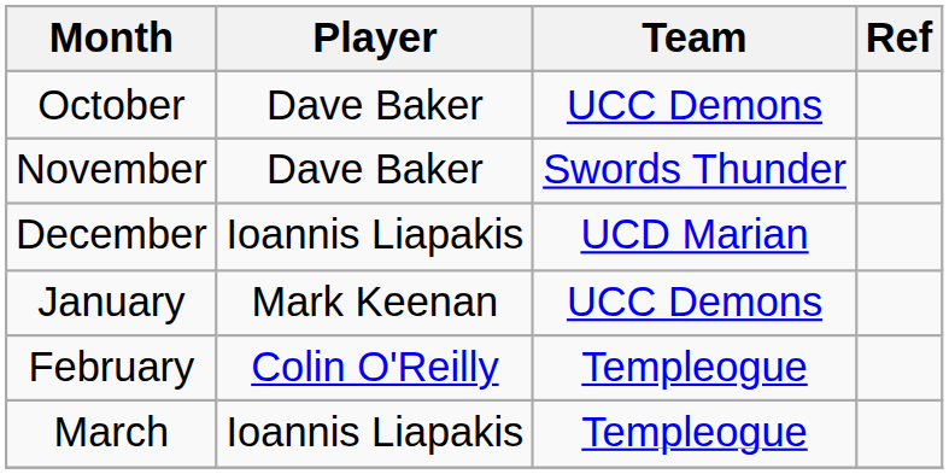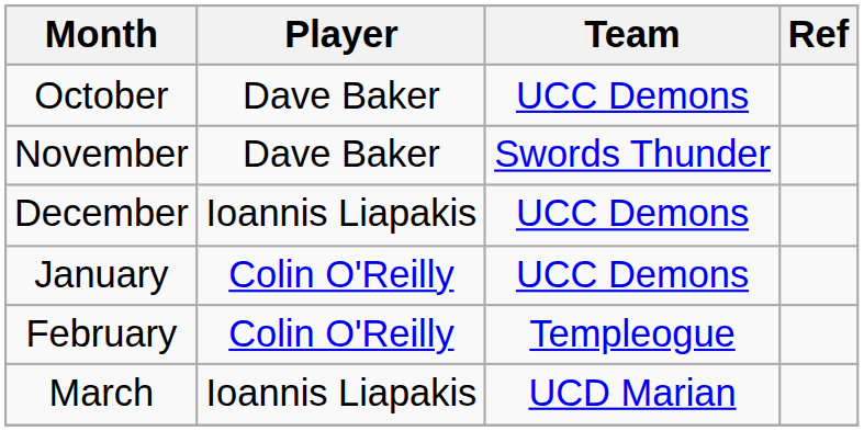December | Team: UCD Marian -> UCC Demons
January | Player: Mark Keenan -> Colin O'Reilly
March | Team: Templeogue -> UCD Marian
